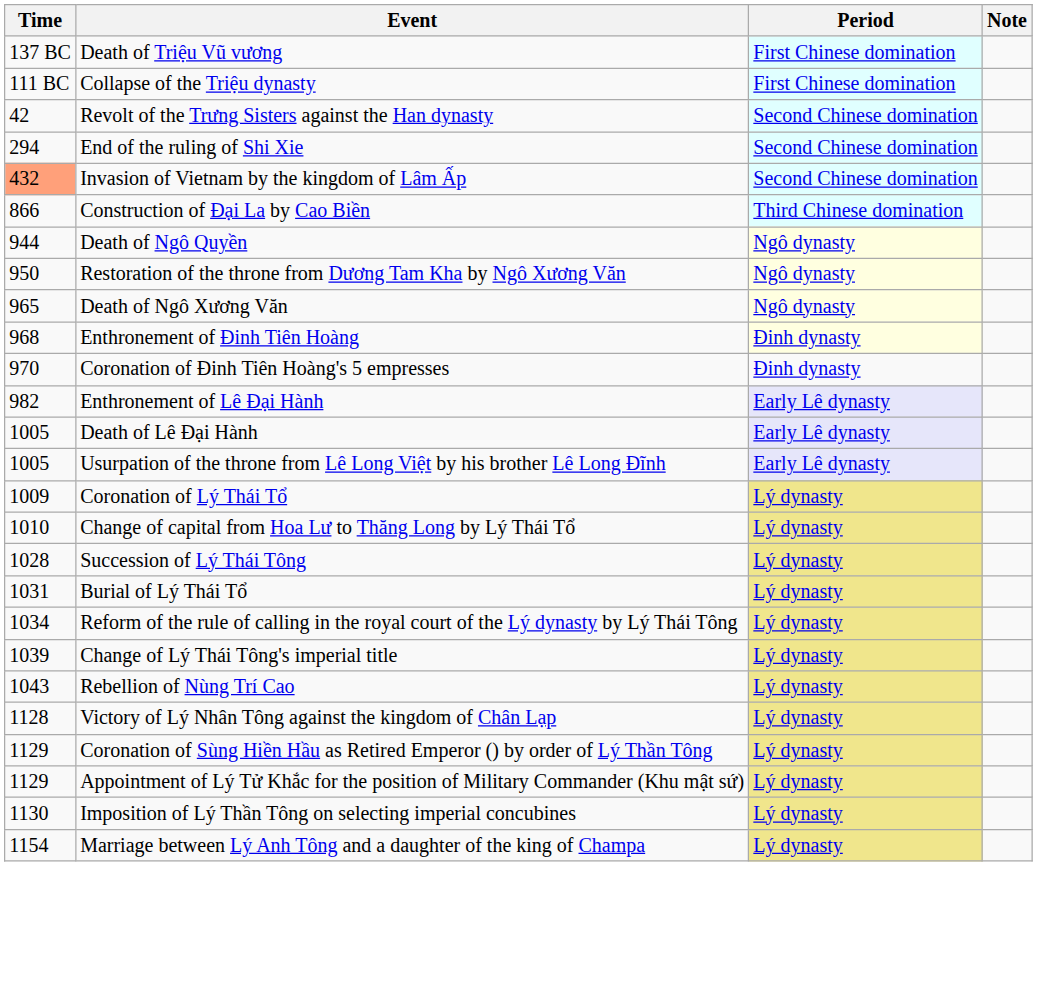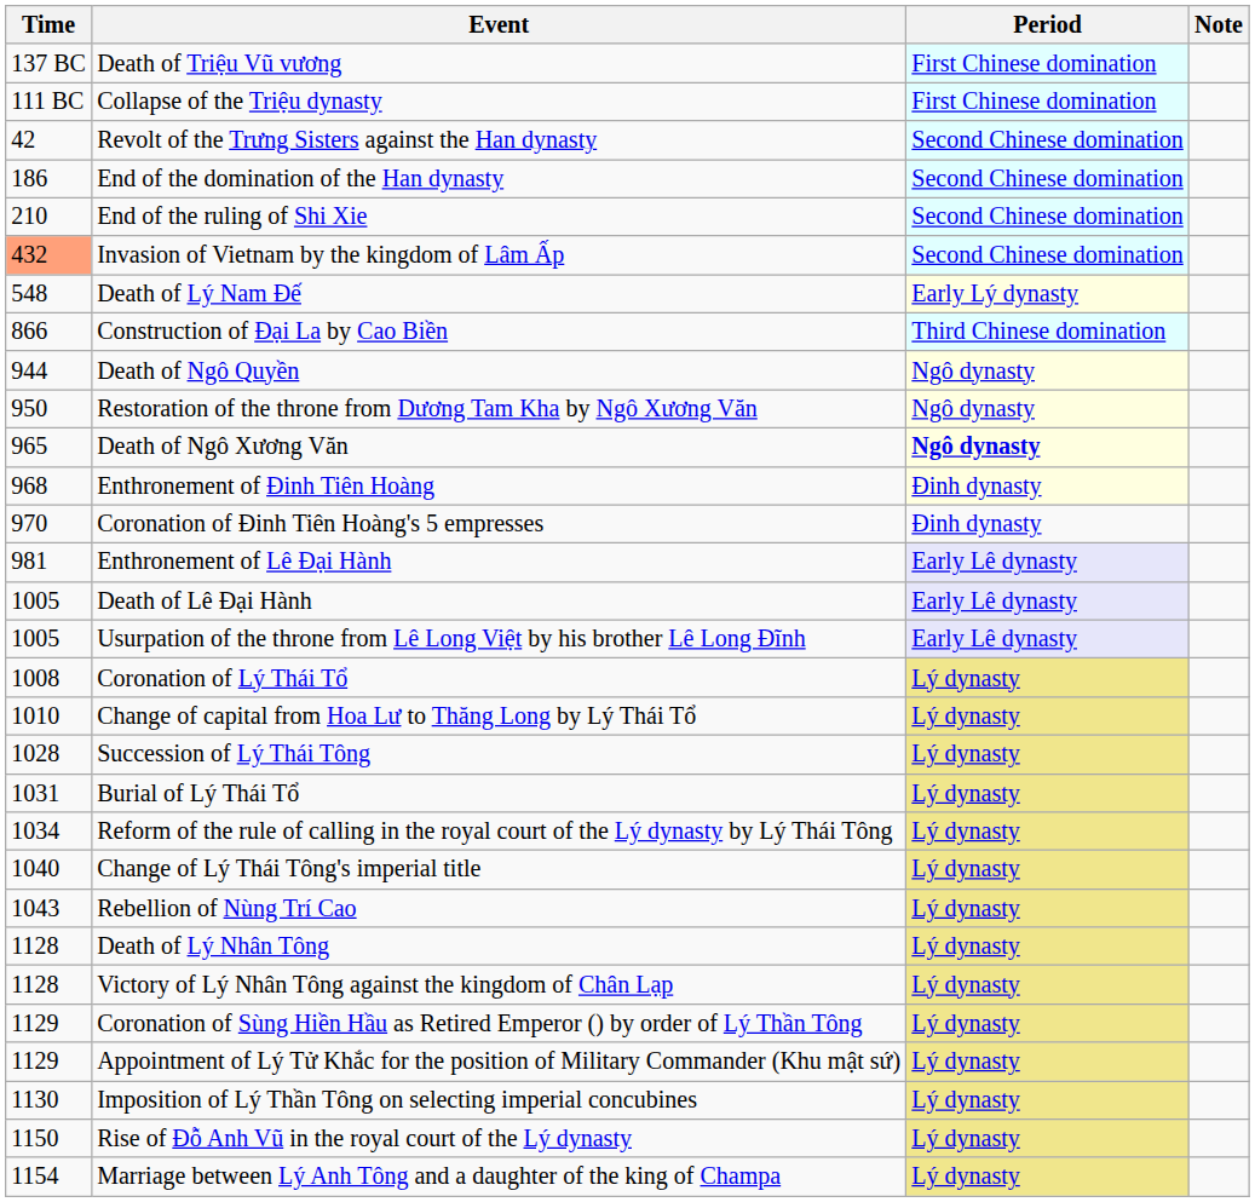+ row: 186 | End of the domination of the Han dynasty | Second Chinese domination
End of the ruling of Shi Xie | Time: 294 -> 210
+ row: 548 | Death of Lý Nam Đế | Early Lý dynasty
Death of Ngô Xương Văn | Period: normal -> bold
Enthronement of Lê Đại Hành | Time: 982 -> 981
Coronation of Lý Thái Tổ | Time: 1009 -> 1008
Change of Lý Thái Tông's imperial title | Time: 1039 -> 1040
+ row: 1128 | Death of Lý Nhân Tông | Lý dynasty
+ row: 1150 | Rise of Đỗ Anh Vũ in the royal court of the Lý dynasty | Lý dynasty
